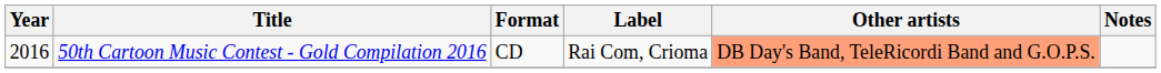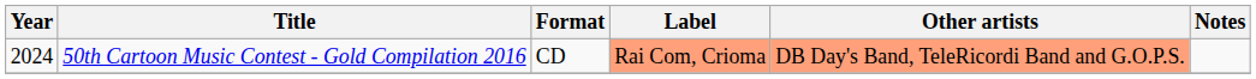50th Cartoon Music Contest - Gold Compilation 2016 | Year: 2016 -> 2024
50th Cartoon Music Contest - Gold Compilation 2016 | Label: no background -> lightsalmon background
